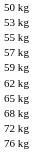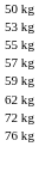- row: 65 kg
- row: 68 kg
